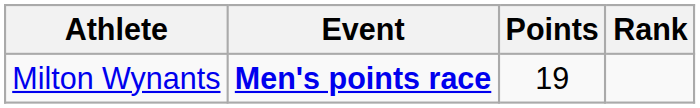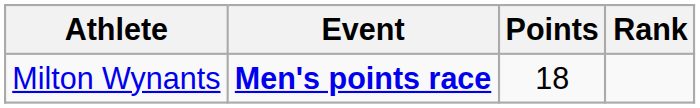Milton Wynants | Points: 19 -> 18
